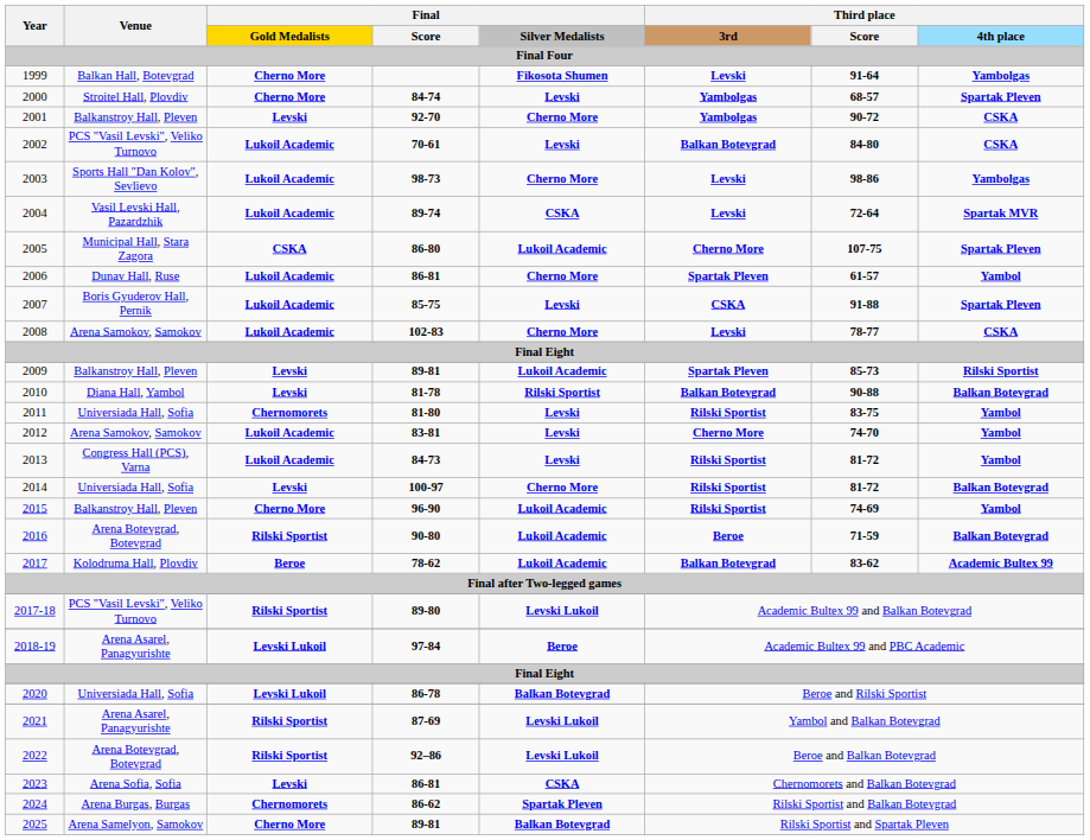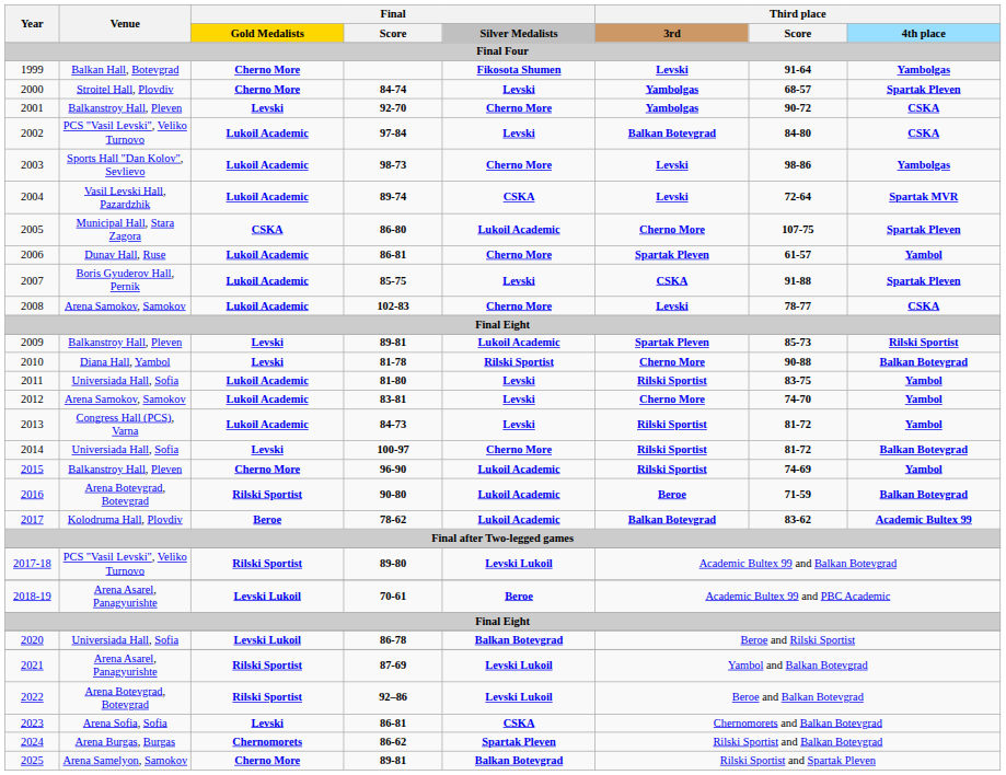2002 | Final / Score: 70-61 -> 97-84
2010 | Third place / 3rd: Balkan Botevgrad -> Cherno More
2011 | Final / Gold Medalists: Chernomorets -> Lukoil Academic
2018-19 | Final / Score: 97-84 -> 70-61
